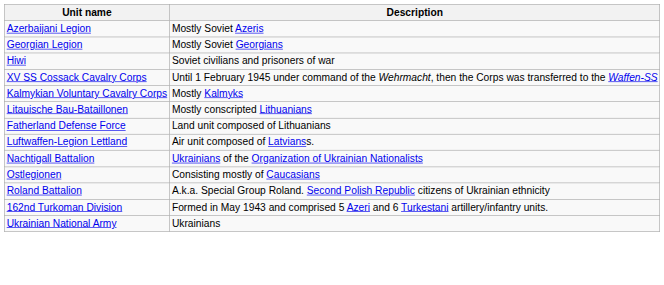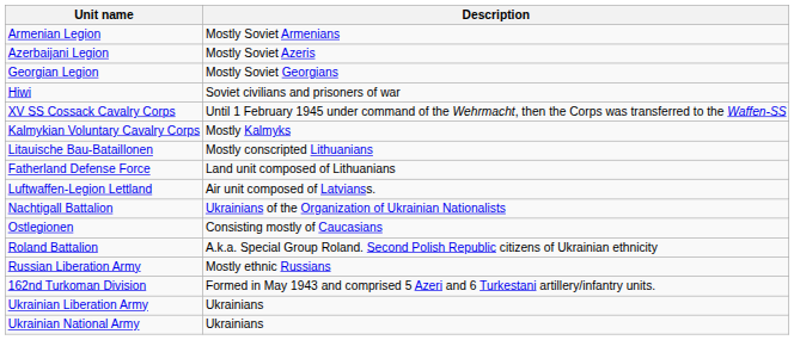+ row: Armenian Legion | Mostly Soviet Armenians
+ row: Russian Liberation Army | Mostly ethnic Russians
+ row: Ukrainian Liberation Army | Ukrainians
